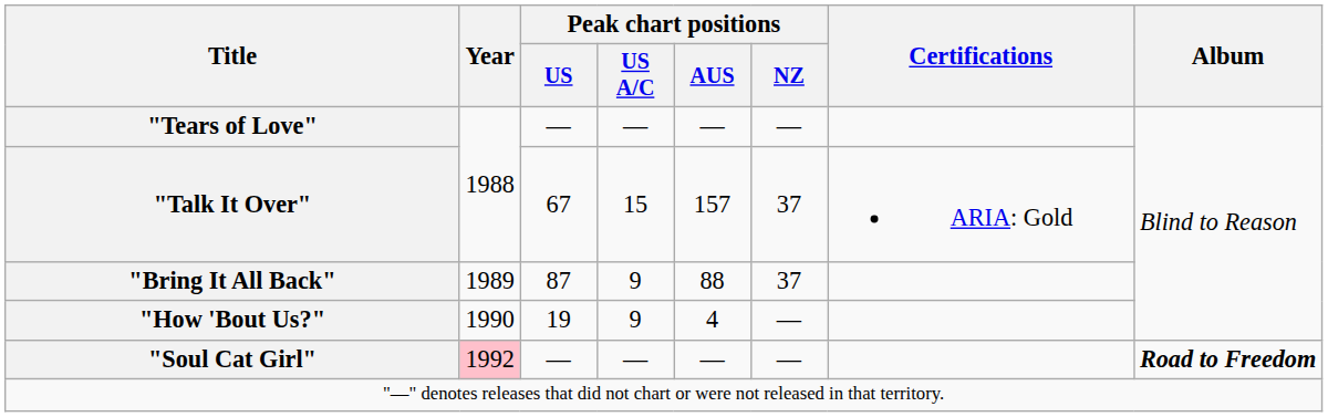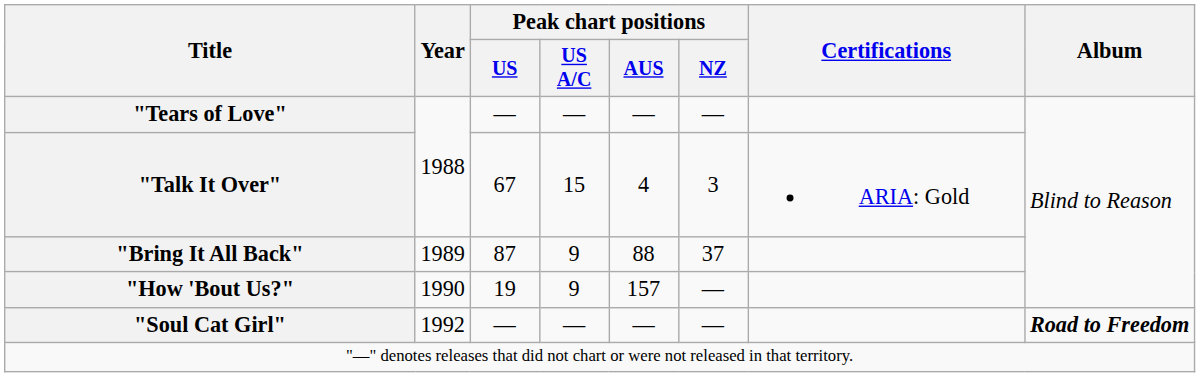"Talk It Over" | Peak chart positions / AUS: 157 -> 4
"Talk It Over" | Peak chart positions / NZ: 37 -> 3
"How 'Bout Us?" | Peak chart positions / AUS: 4 -> 157
"Soul Cat Girl" | Year: pink background -> no background
